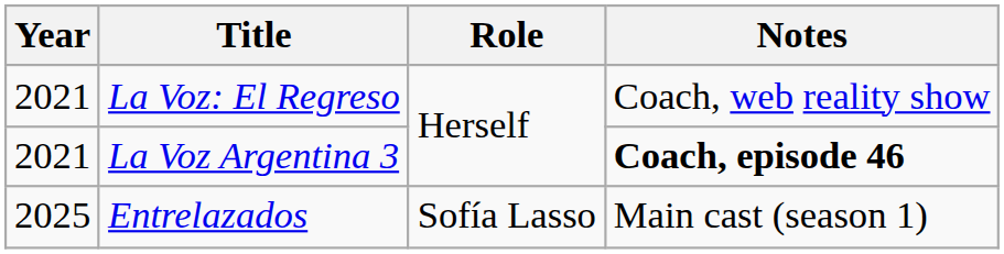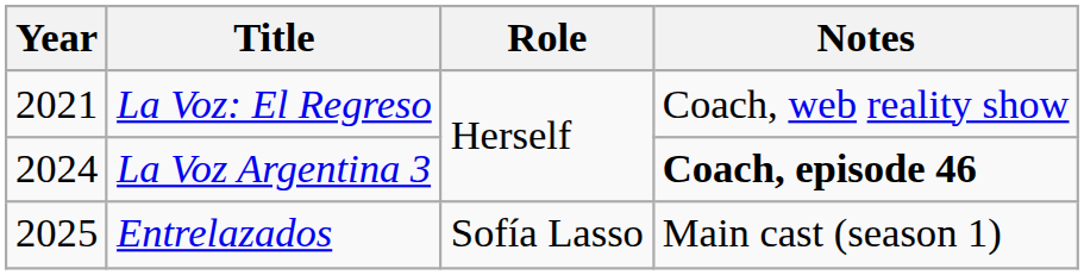La Voz Argentina 3 | Year: 2021 -> 2024
